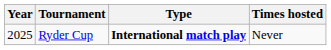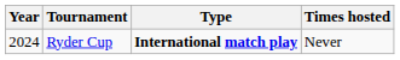Ryder Cup | Year: 2025 -> 2024
